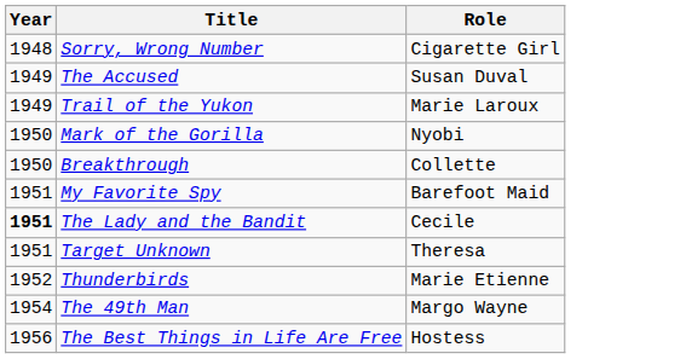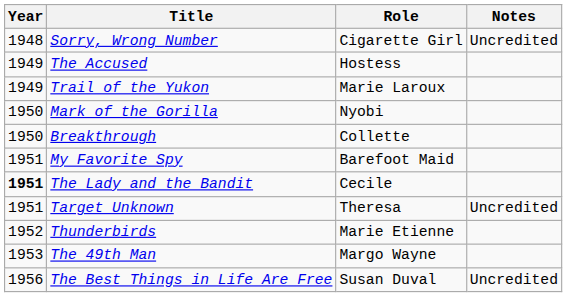+ column: Notes | Uncredited | Uncredited | Uncredited
The Accused | Role: Susan Duval -> Hostess
The 49th Man | Year: 1954 -> 1953
The Best Things in Life Are Free | Role: Hostess -> Susan Duval
